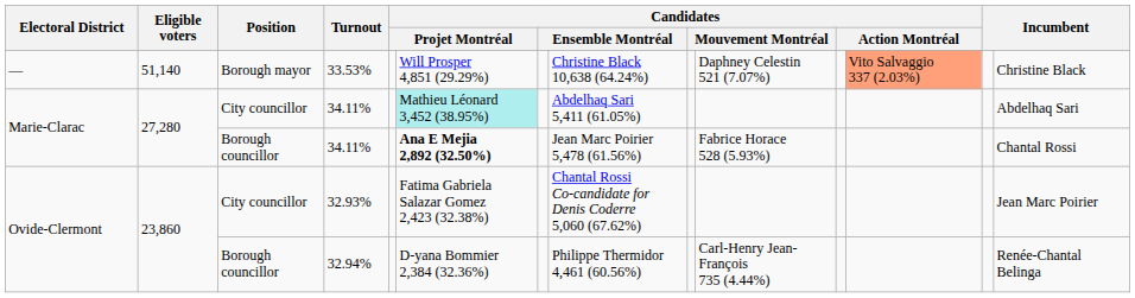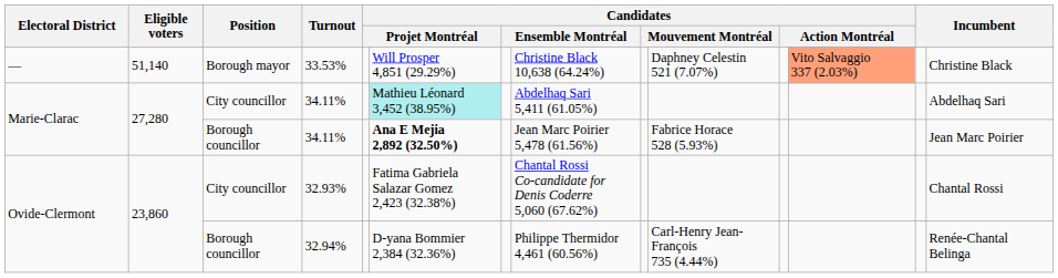Borough councillor / 34.11% | column 14: Chantal Rossi -> Jean Marc Poirier
32.93% | column 14: Jean Marc Poirier -> Chantal Rossi
